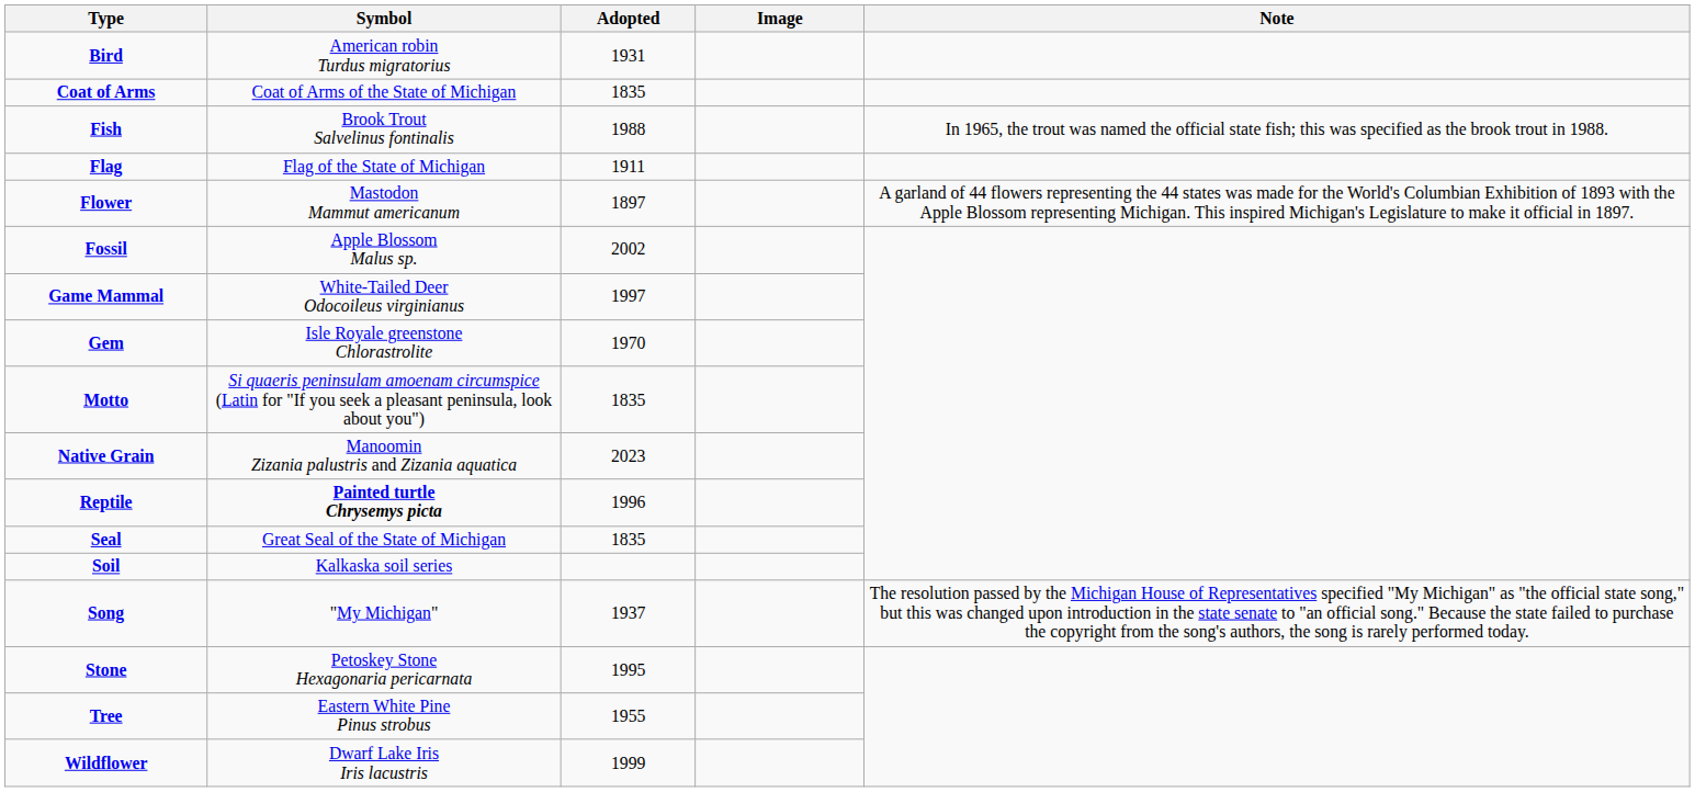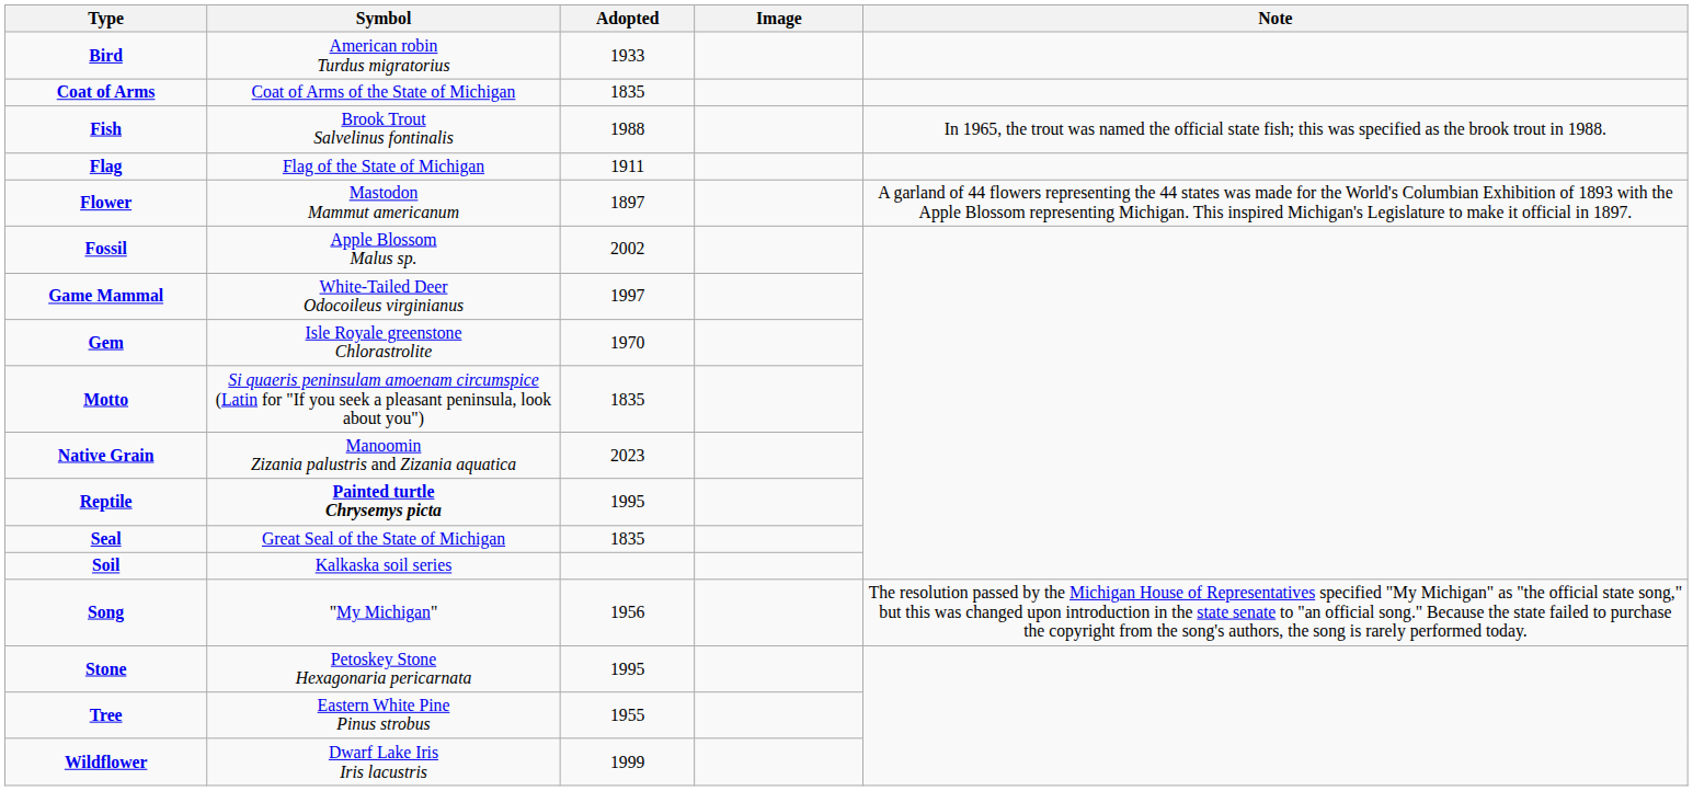Bird | Adopted: 1931 -> 1933
Reptile | Adopted: 1996 -> 1995
Song | Adopted: 1937 -> 1956
